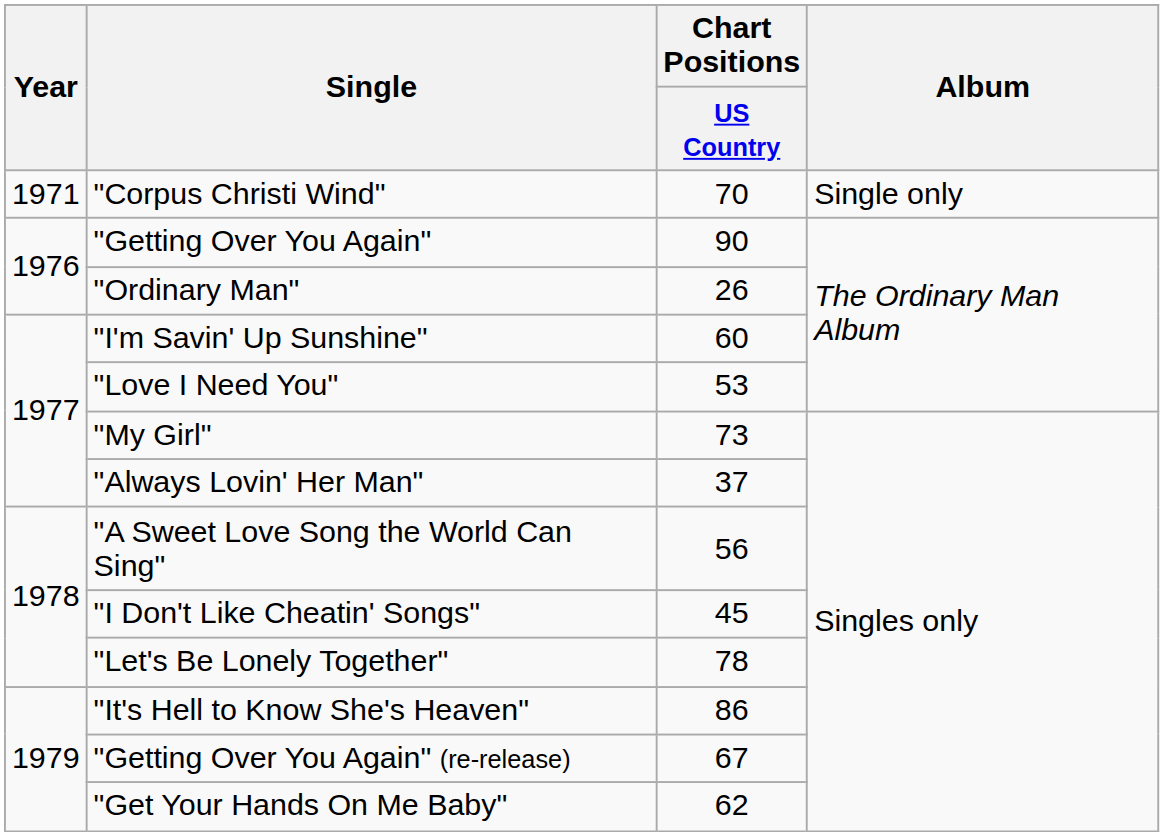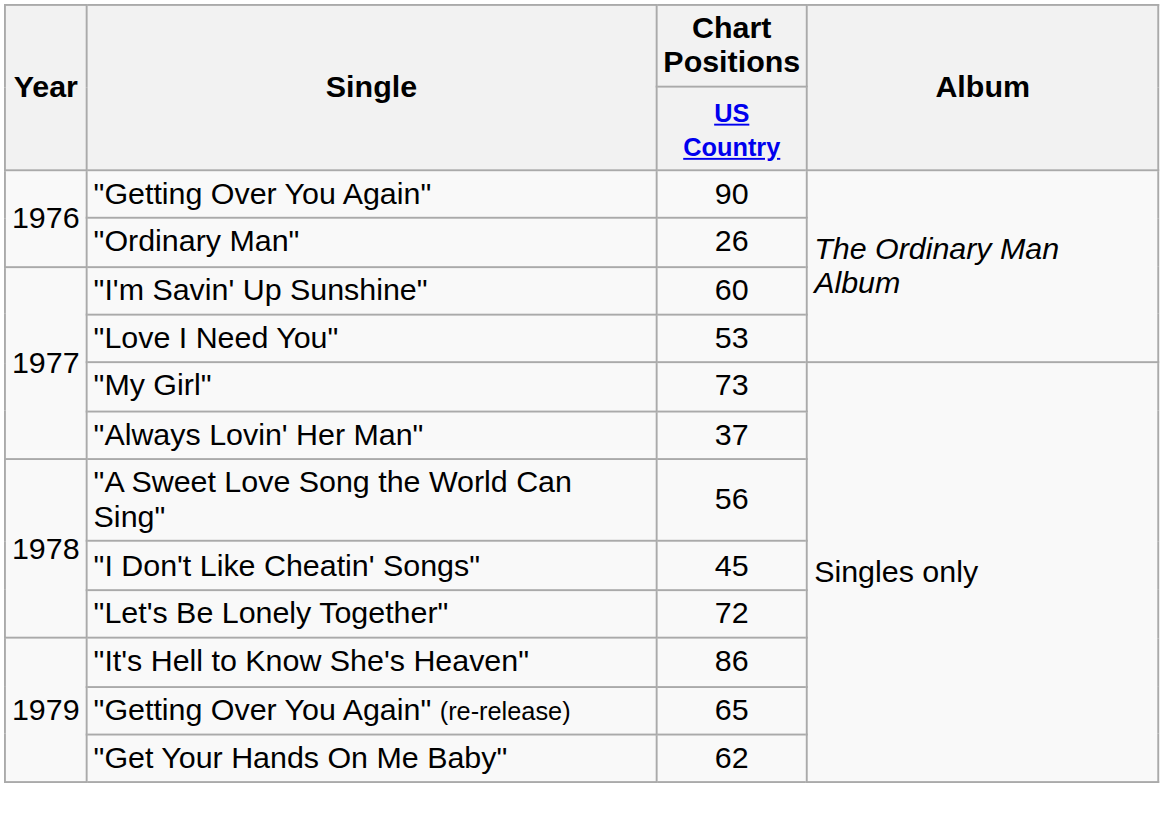- row: 1971 | "Corpus Christi Wind" | 70 | Single only
"Let's Be Lonely Together" | Chart Positions / US Country: 78 -> 72
"Getting Over You Again" (re-release) | Chart Positions / US Country: 67 -> 65
